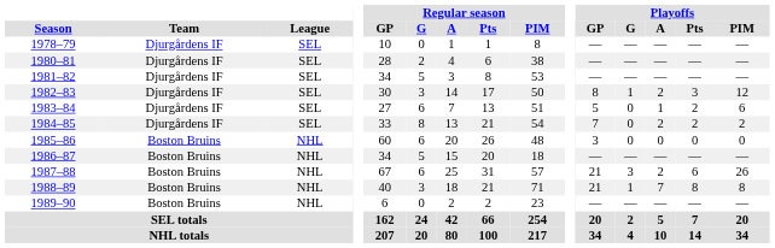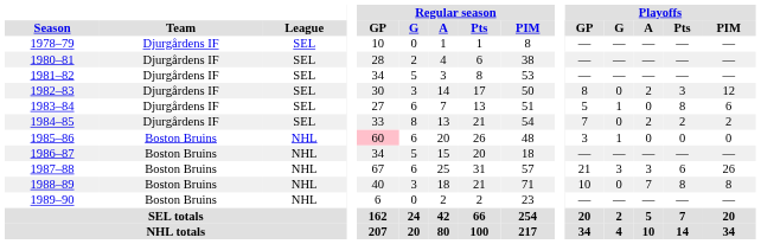1982–83 | Playoffs / G: 1 -> 0
1983–84 | Playoffs / G: 0 -> 1
1983–84 | Playoffs / A: 1 -> 0
1983–84 | Playoffs / Pts: 2 -> 8
1985–86 | Regular season / GP: no background -> pink background
1985–86 | Playoffs / G: 0 -> 1
1987–88 | Playoffs / A: 2 -> 3
1988–89 | Playoffs / GP: 21 -> 10
1988–89 | Playoffs / G: 1 -> 0
